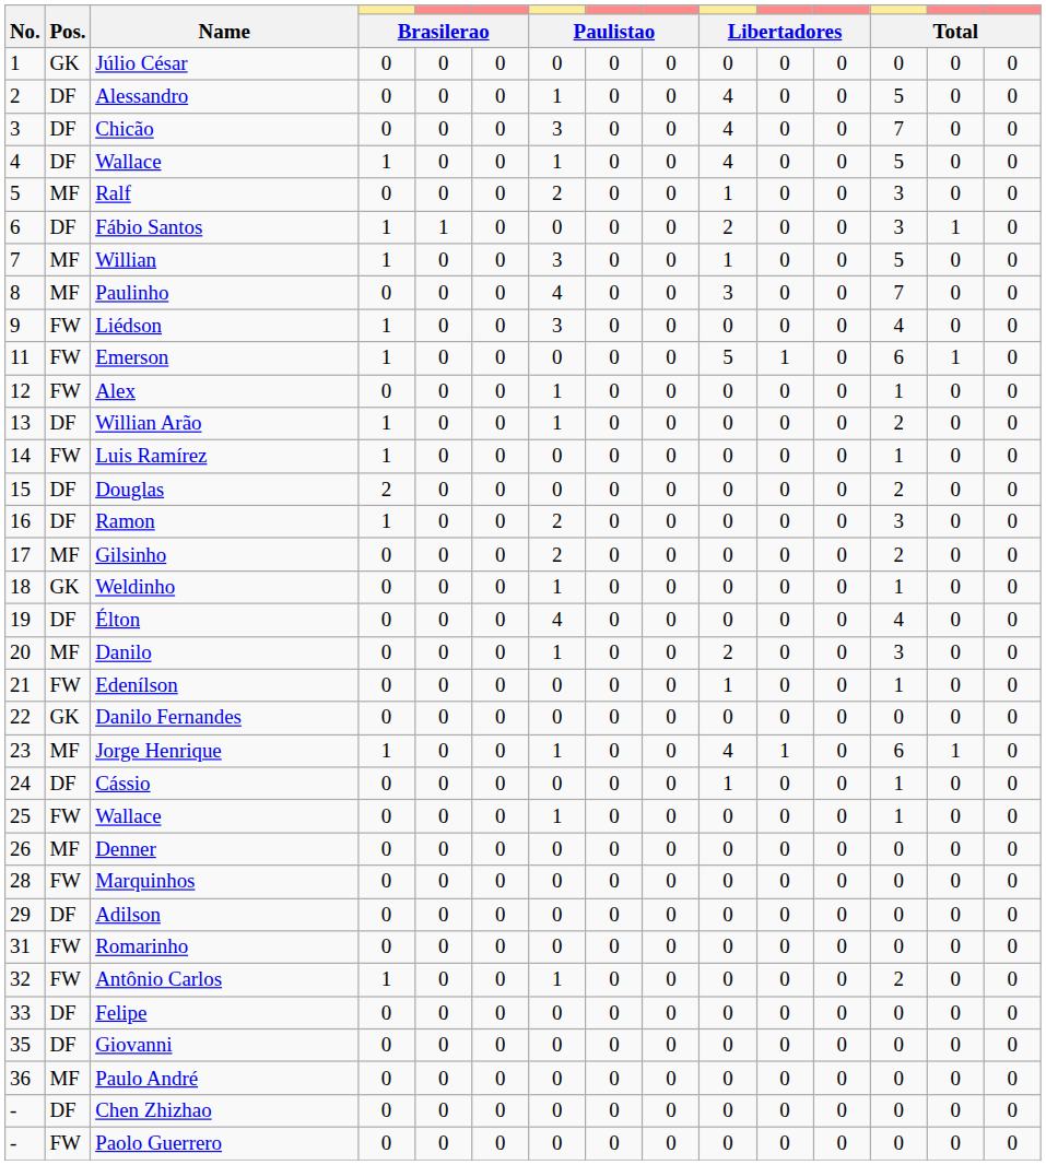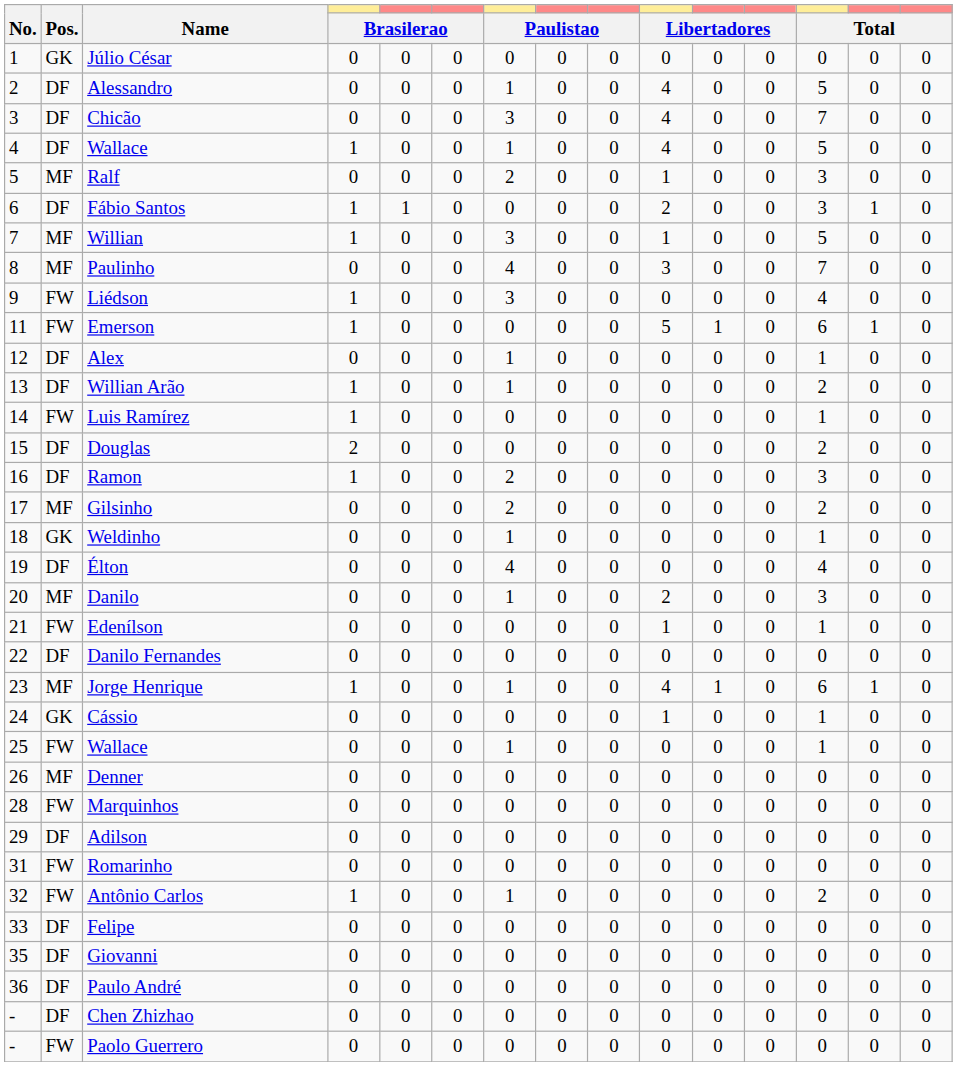Alex | Pos.: FW -> DF
Danilo Fernandes | Pos.: GK -> DF
Cássio | Pos.: DF -> GK
Paulo André | Pos.: MF -> DF
